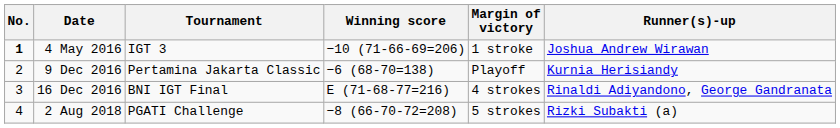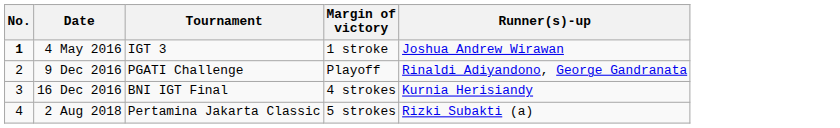- column: Winning score | −10 (71-66-69=206) | −6 (68-70=138) | E (71-68-77=216) | −8 (66-70-72=208)
9 Dec 2016 | Tournament: Pertamina Jakarta Classic -> PGATI Challenge
9 Dec 2016 | Runner(s)-up: Kurnia Herisiandy -> Rinaldi Adiyandono, George Gandranata
16 Dec 2016 | Runner(s)-up: Rinaldi Adiyandono, George Gandranata -> Kurnia Herisiandy
2 Aug 2018 | Tournament: PGATI Challenge -> Pertamina Jakarta Classic
